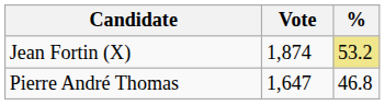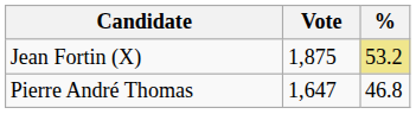Jean Fortin (X) | Vote: 1,874 -> 1,875
